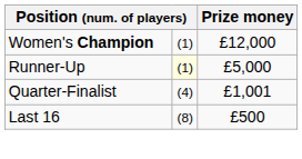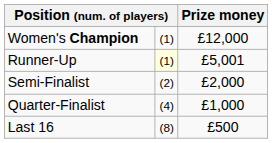Runner-Up | Prize money: £5,000 -> £5,001
+ row: Semi-Finalist | (2) | £2,000
Quarter-Finalist | Prize money: £1,001 -> £1,000
